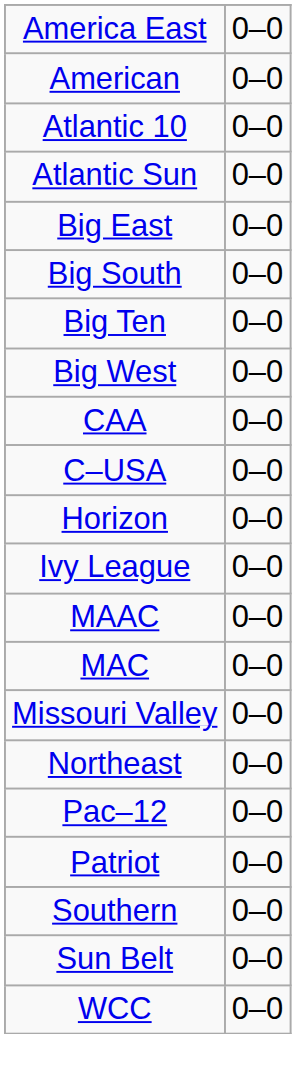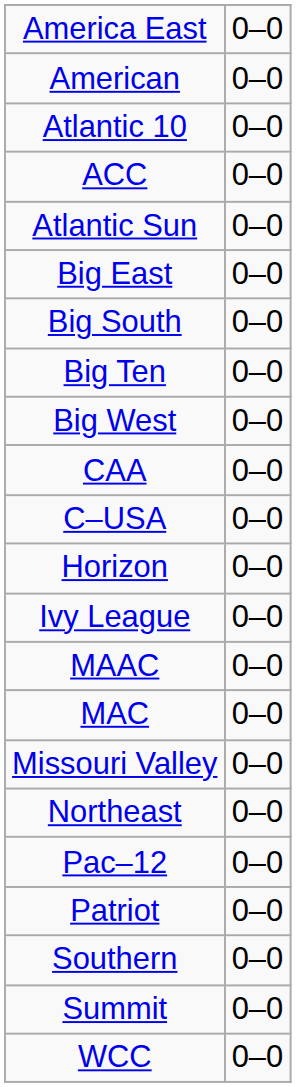+ row: ACC | 0–0
+ row: Summit | 0–0
- row: Sun Belt | 0–0
